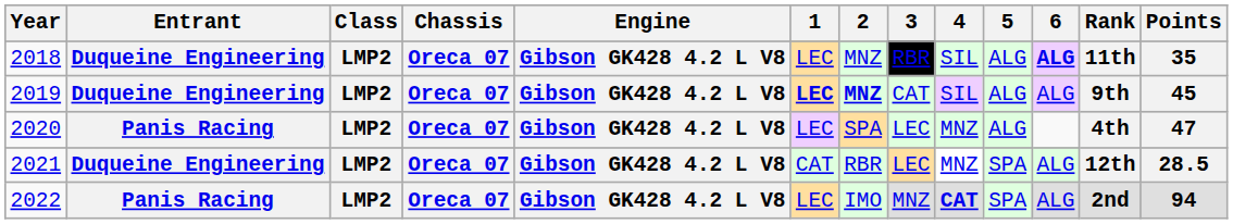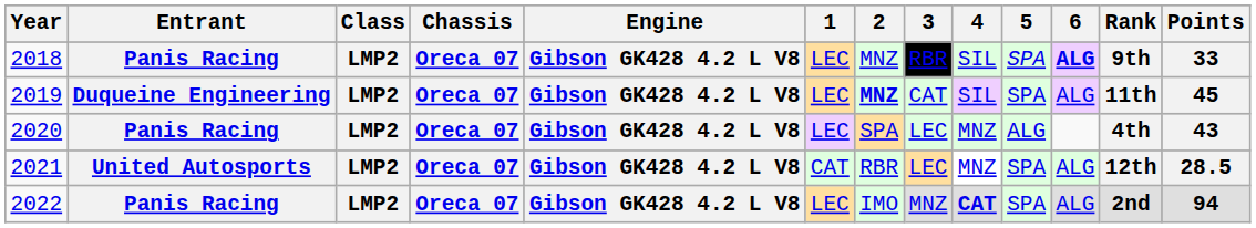2018 | Entrant: Duqueine Engineering -> Panis Racing
2018 | 5: ALG -> SPA
2018 | Rank: 11th -> 9th
2018 | Points: 35 -> 33
2019 | 1: bold -> normal
2019 | 5: ALG -> SPA
2019 | Rank: 9th -> 11th
2020 | Points: 47 -> 43
2021 | Entrant: Duqueine Engineering -> United Autosports
